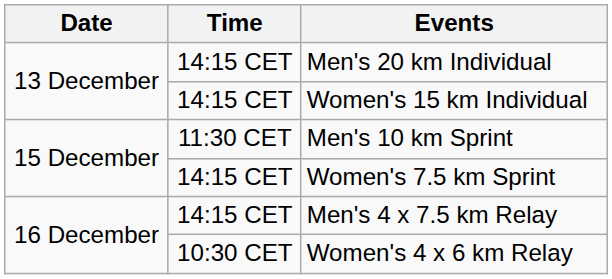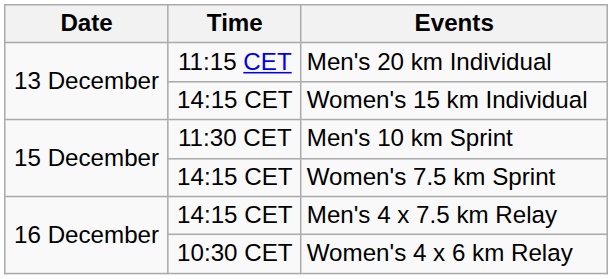Men's 20 km Individual | Time: 14:15 CET -> 11:15 CET
